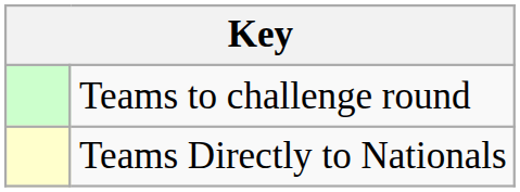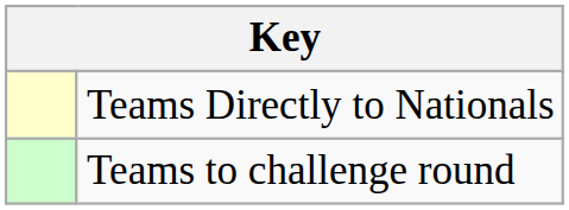rows swapped: Teams Directly to Nationals <-> Teams to challenge round
